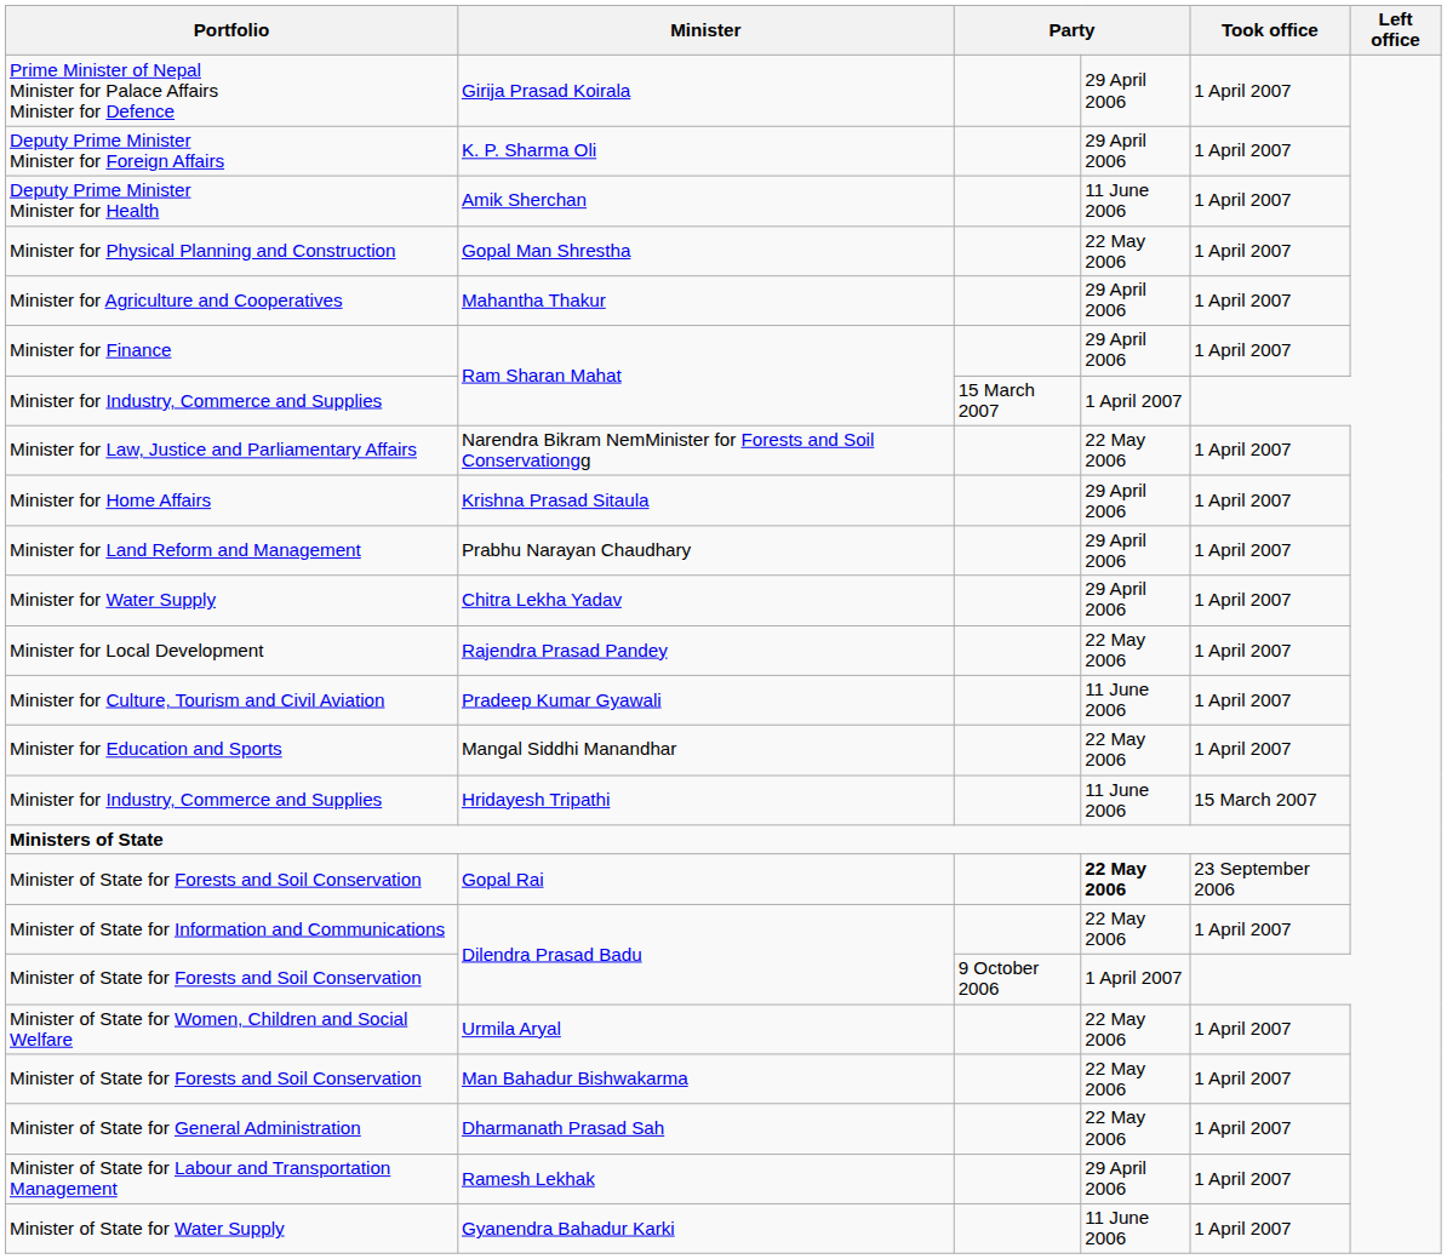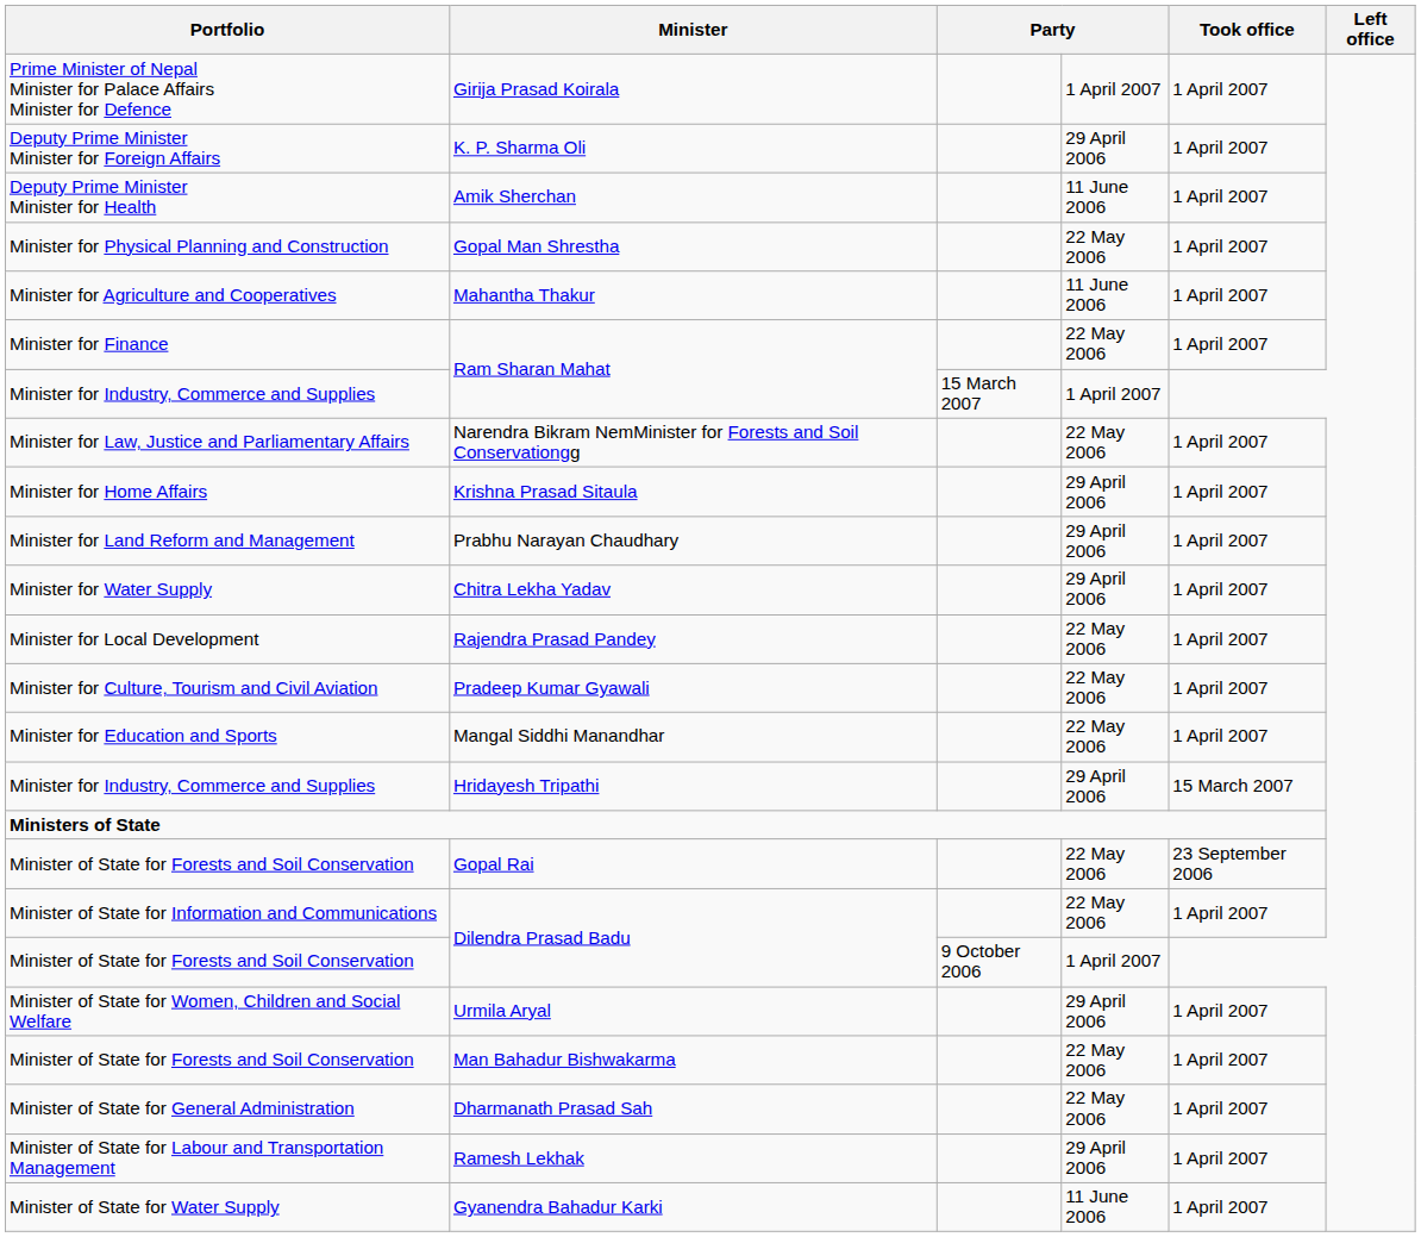Girija Prasad Koirala | column 4: 29 April 2006 -> 1 April 2007
Mahantha Thakur | column 4: 29 April 2006 -> 11 June 2006
Minister for Finance / Ram Sharan Mahat | column 4: 29 April 2006 -> 22 May 2006
Pradeep Kumar Gyawali | column 4: 11 June 2006 -> 22 May 2006
Hridayesh Tripathi | column 4: 11 June 2006 -> 29 April 2006
Gopal Rai | column 4: bold -> normal
Urmila Aryal | column 4: 22 May 2006 -> 29 April 2006
